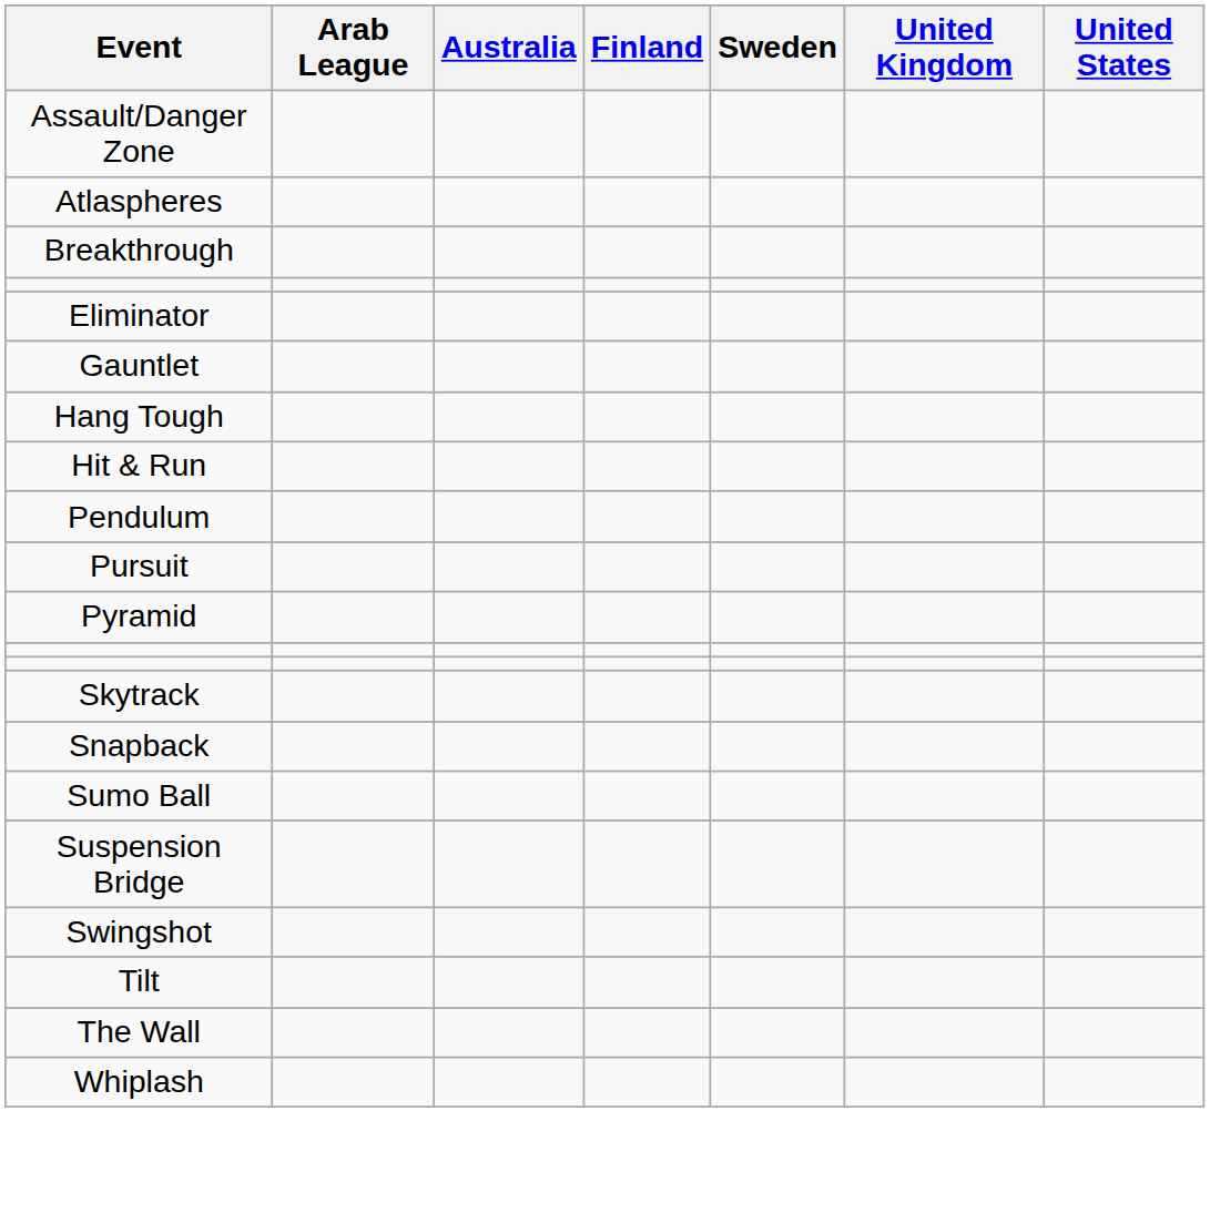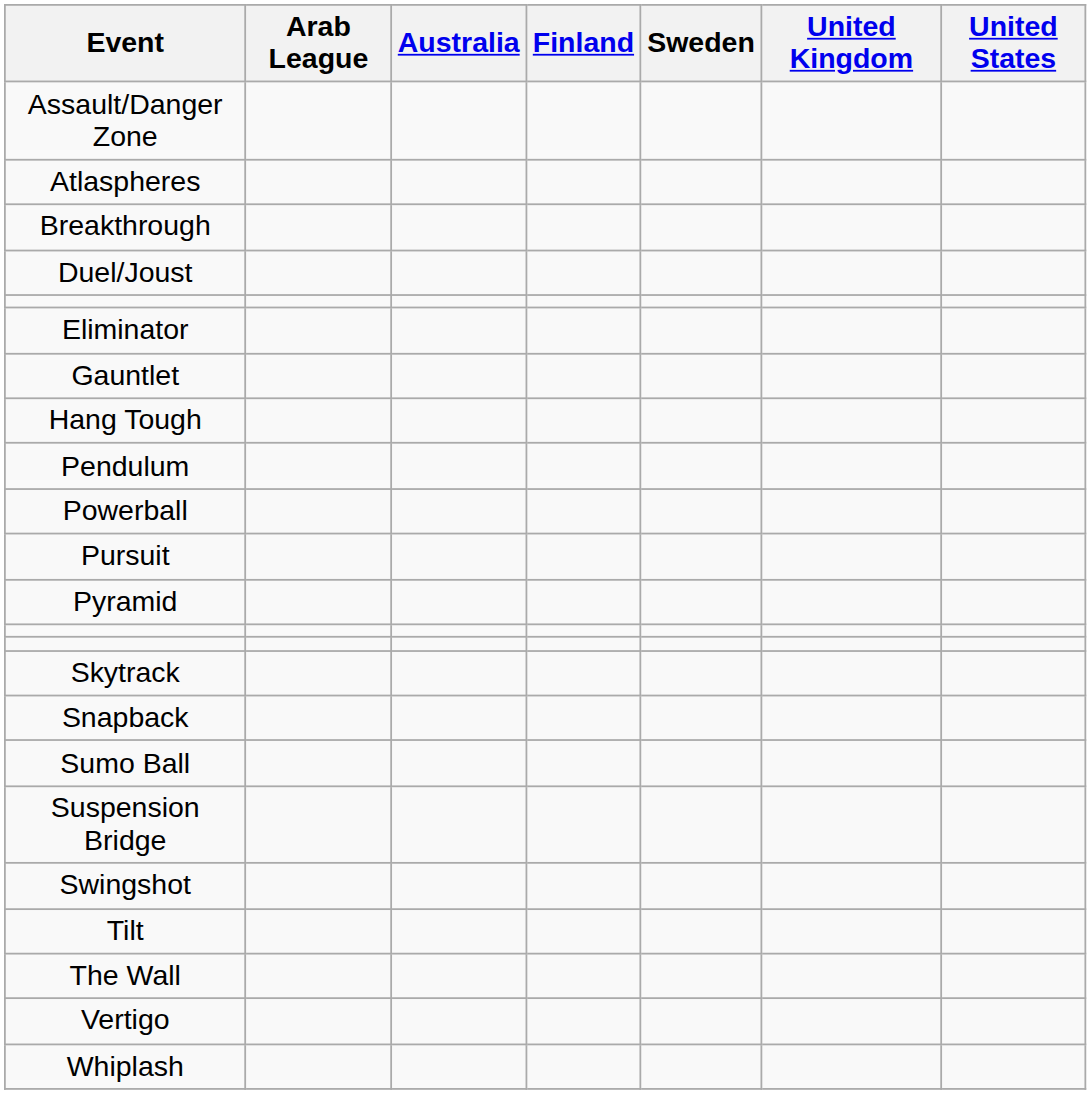+ row: Duel/Joust
- row: Hit & Run
+ row: Powerball
+ row: Vertigo
